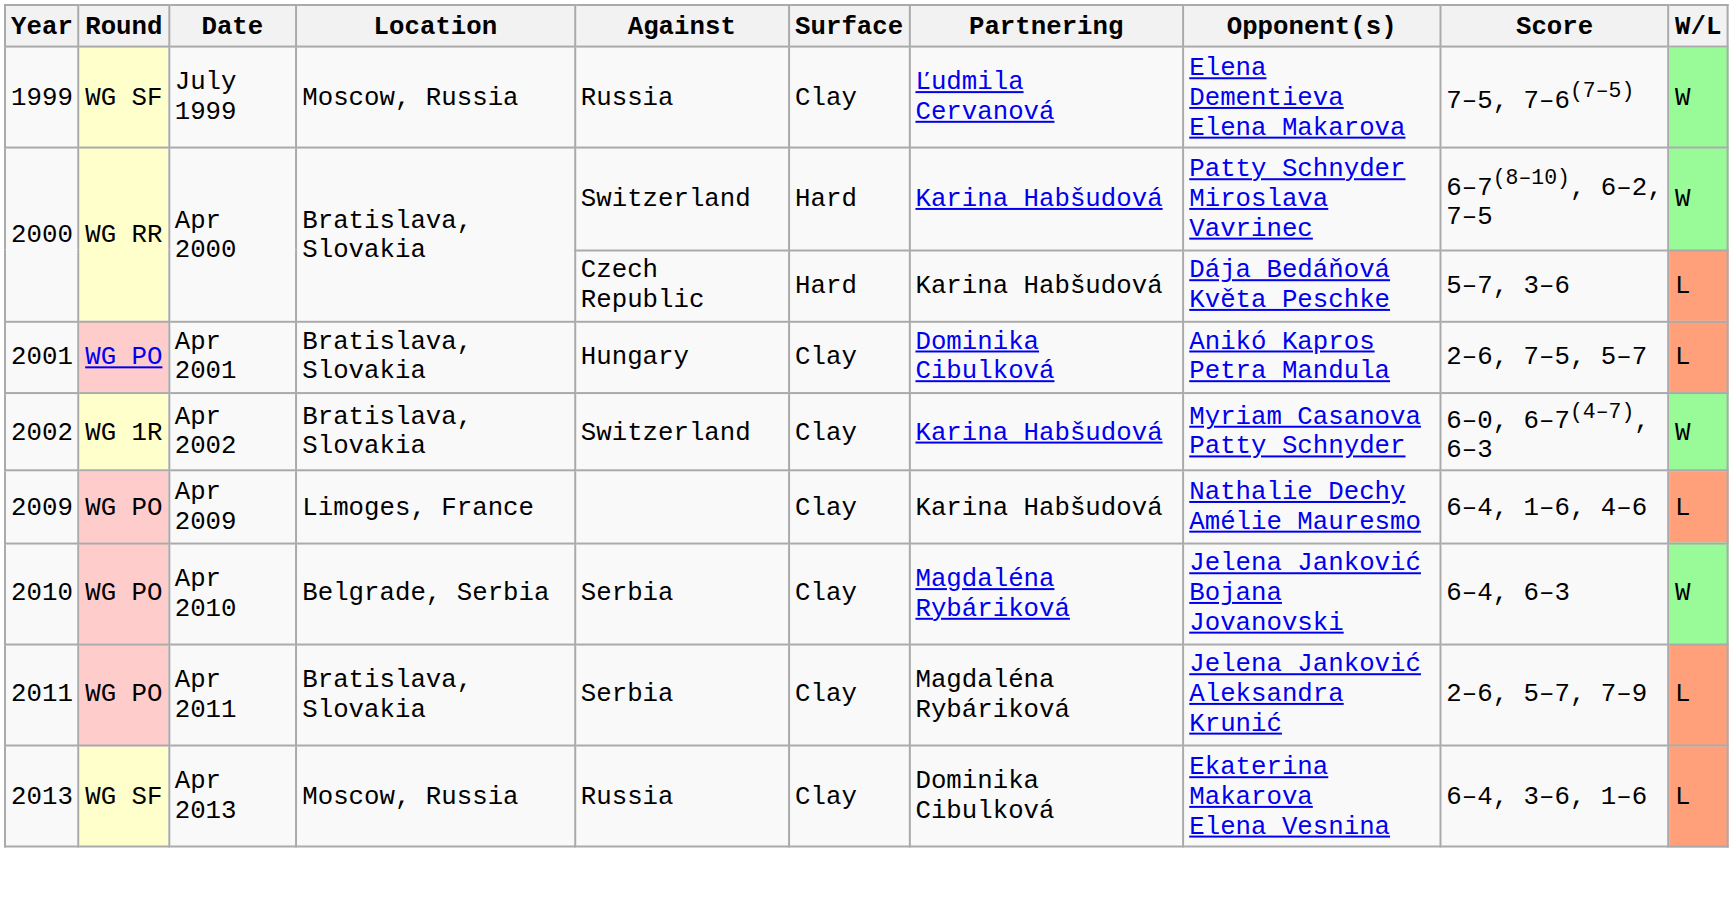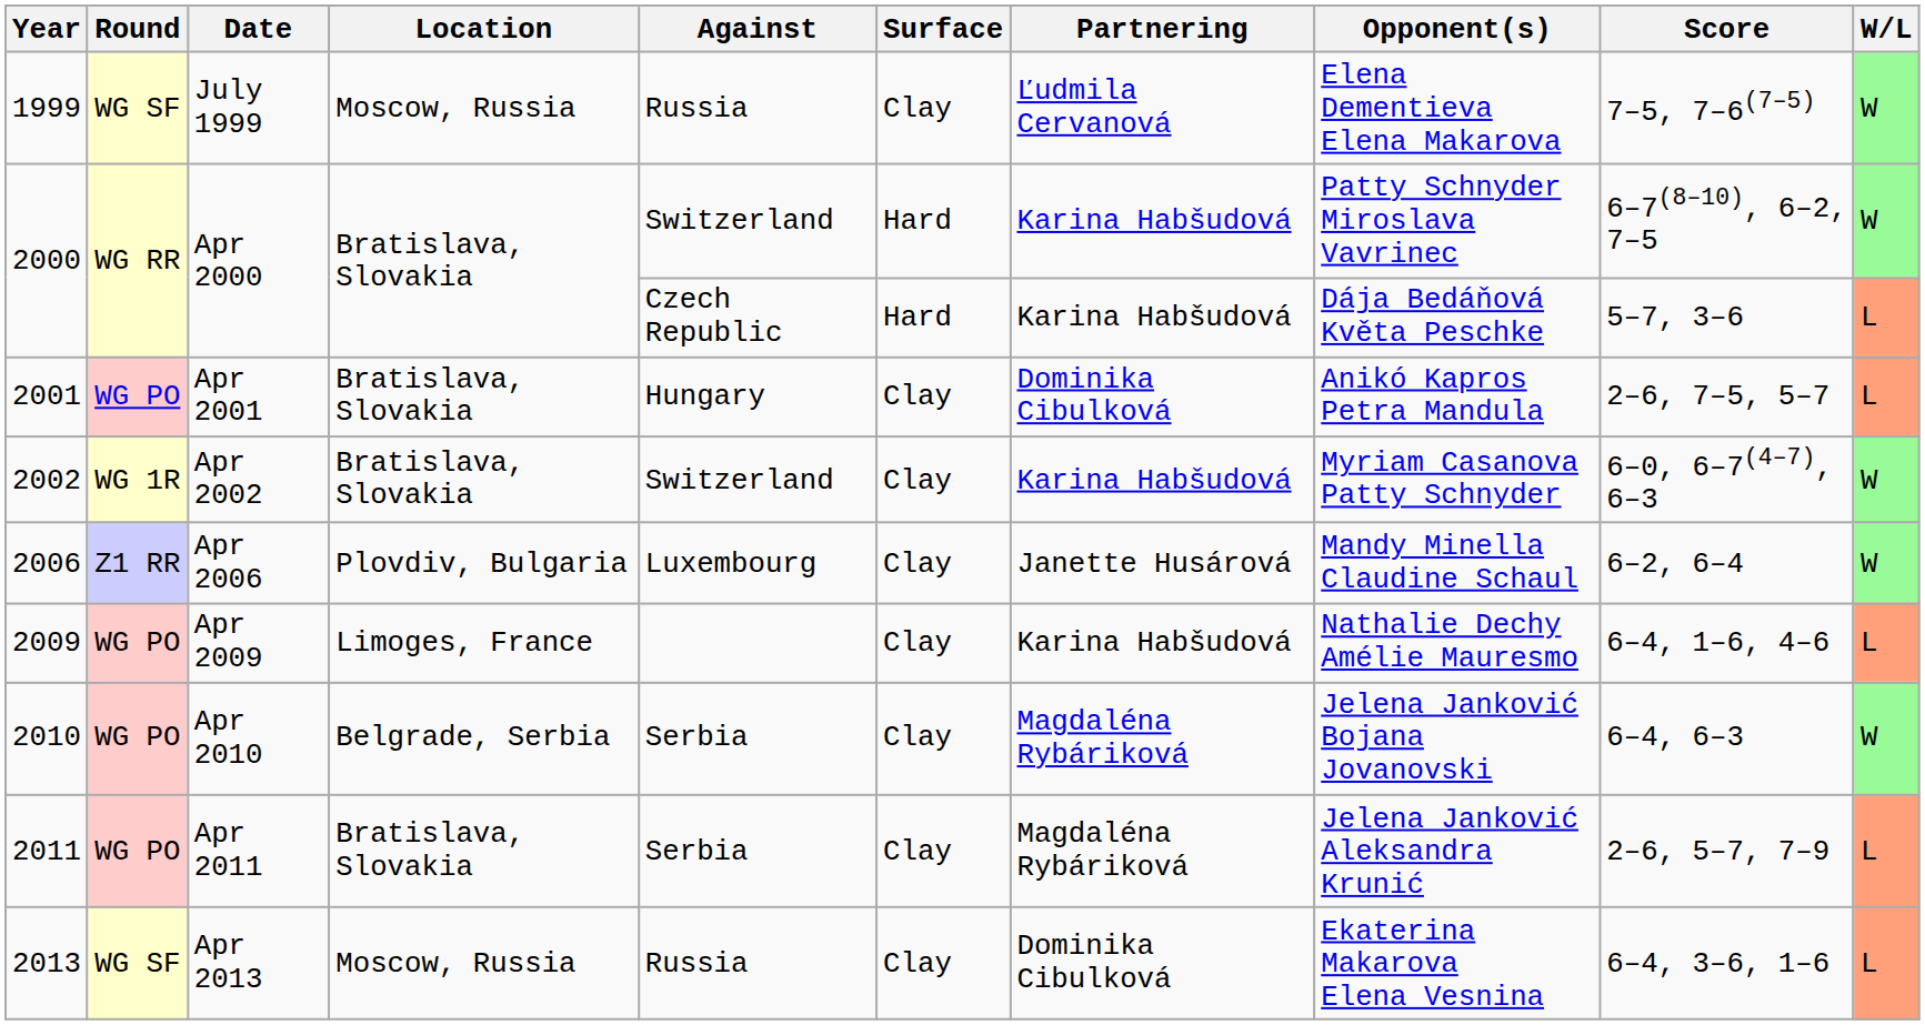+ row: 2006 | Z1 RR | Apr 2006 | Plovdiv, Bulgaria | Luxembourg | Clay | Janette Husárová | Mandy Minella Claudine Schaul | 6–2, 6–4 | W
